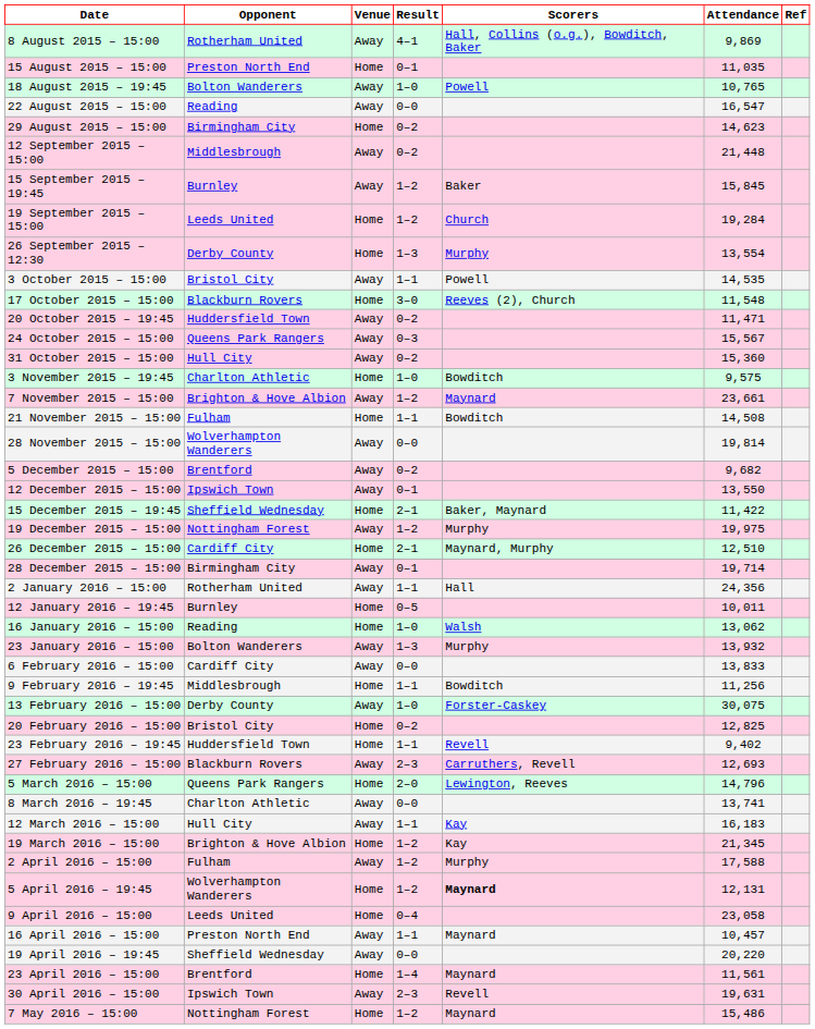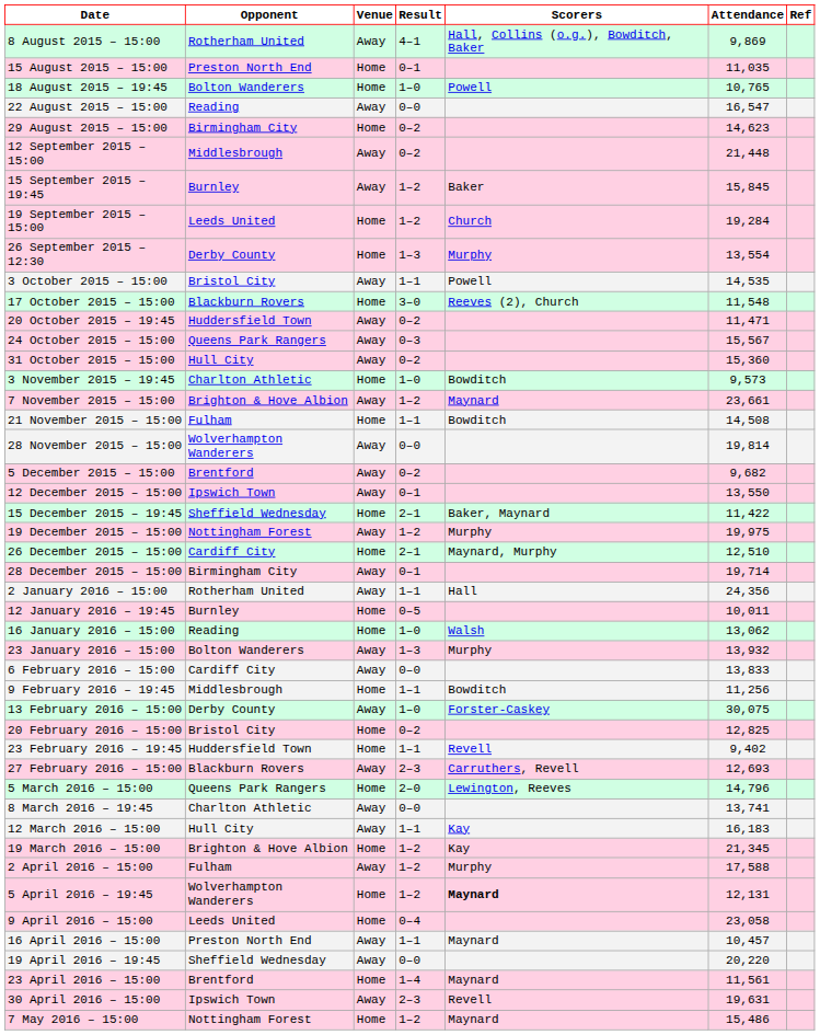18 August 2015 – 19:45 | Venue: Away -> Home
3 November 2015 – 19:45 | Attendance: 9,575 -> 9,573
